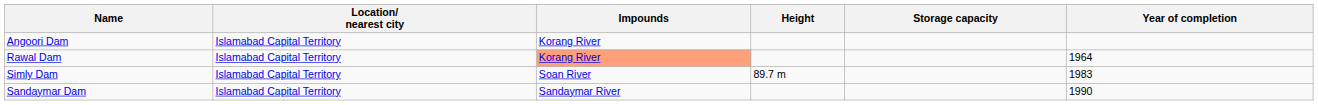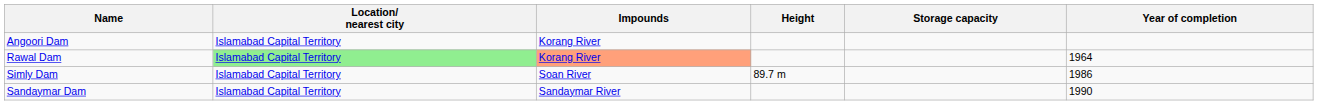Rawal Dam | Location/ nearest city: no background -> lightgreen background
Simly Dam | Year of completion: 1983 -> 1986
